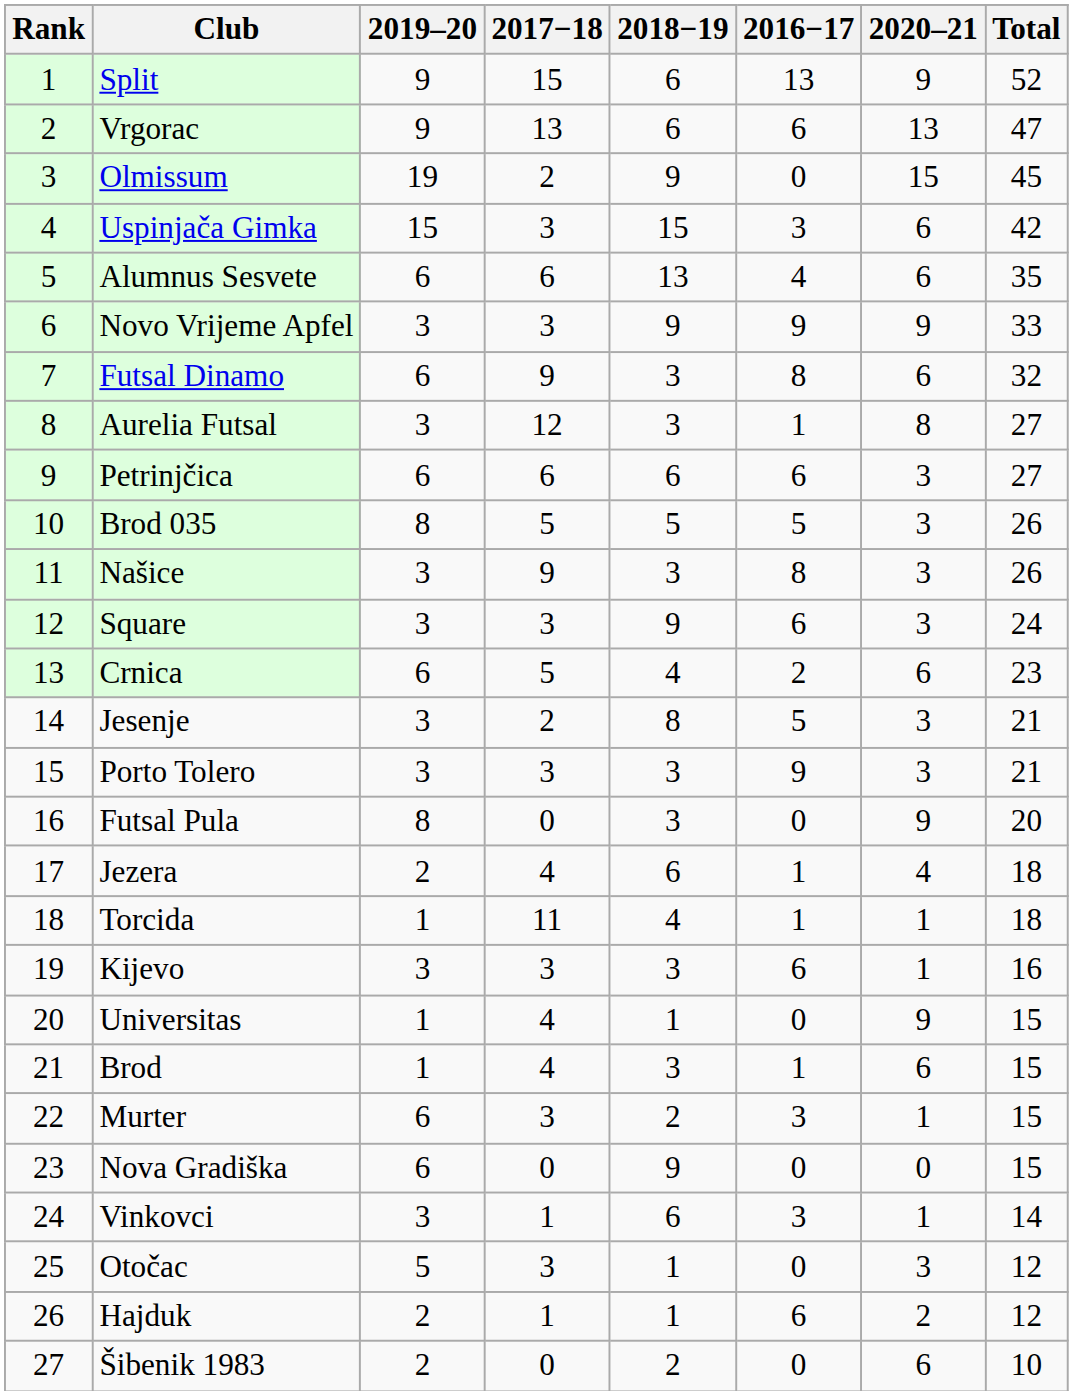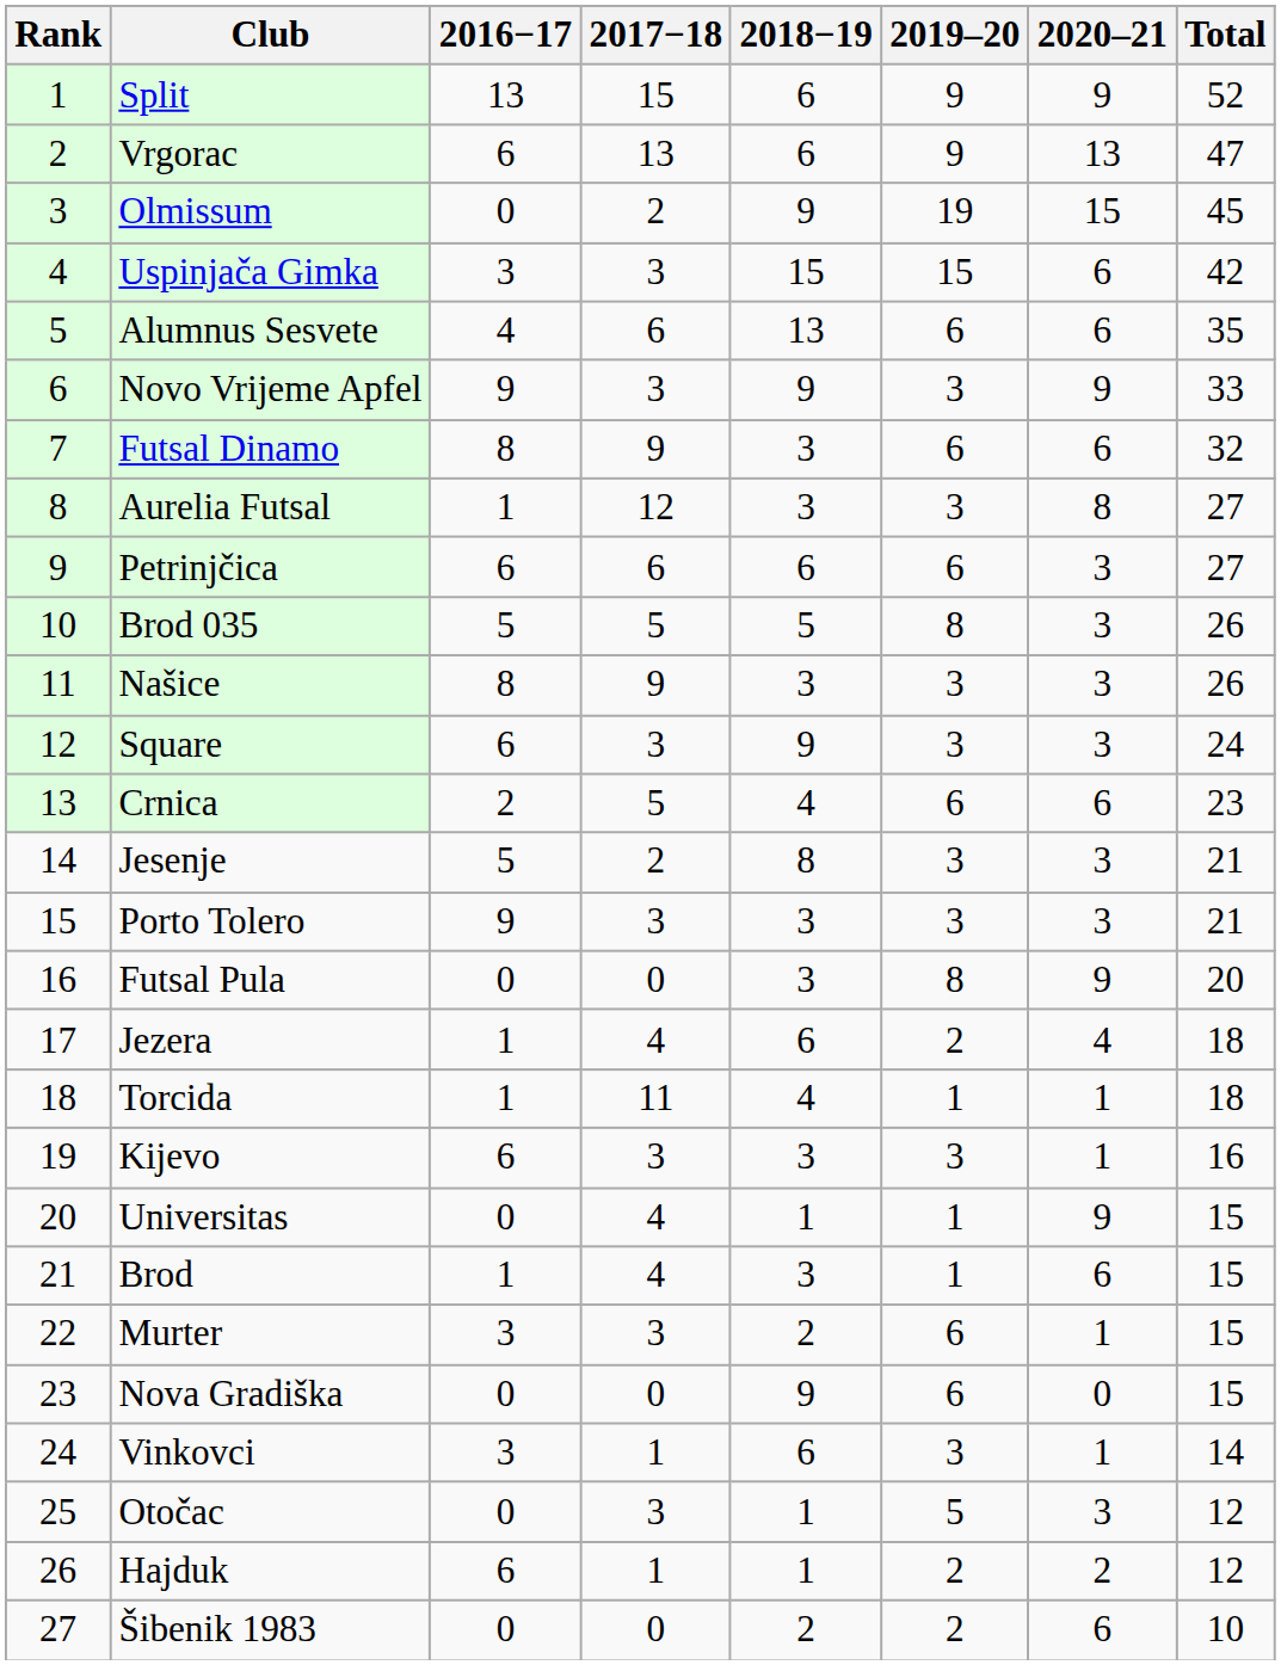columns swapped: 2016−17 <-> 2019–20
